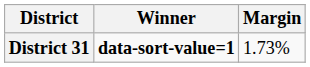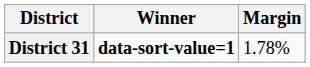District 31 | Margin: 1.73% -> 1.78%
